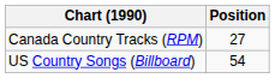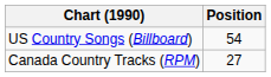rows swapped: Canada Country Tracks (RPM) <-> US Country Songs (Billboard)
